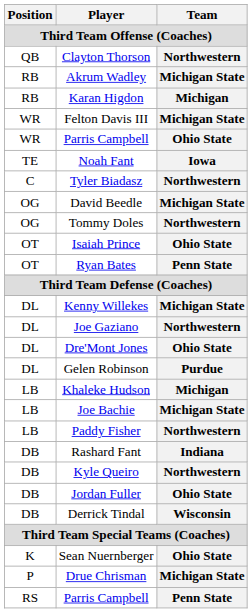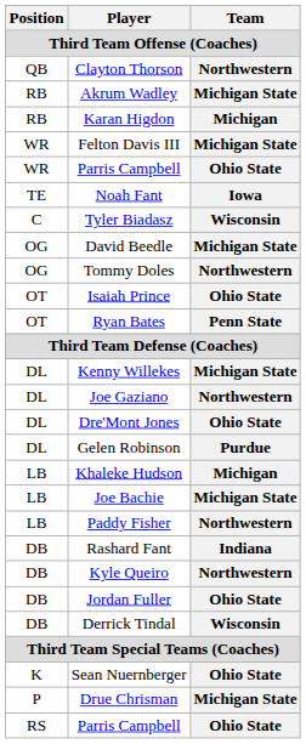Tyler Biadasz | Team: Northwestern -> Wisconsin
RS / Parris Campbell | Team: Penn State -> Ohio State
